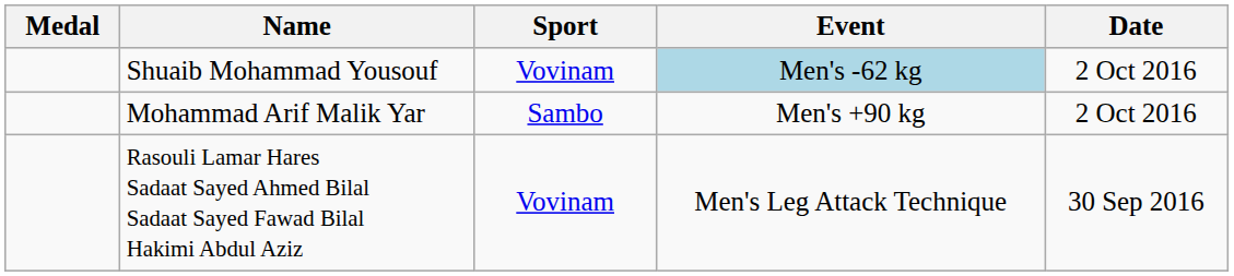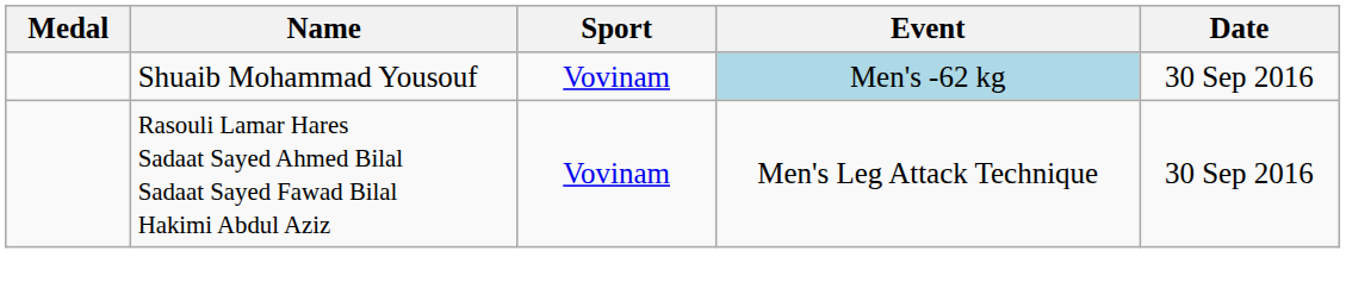Shuaib Mohammad Yousouf | Date: 2 Oct 2016 -> 30 Sep 2016
- row: Mohammad Arif Malik Yar | Sambo | Men's +90 kg | 2 Oct 2016
